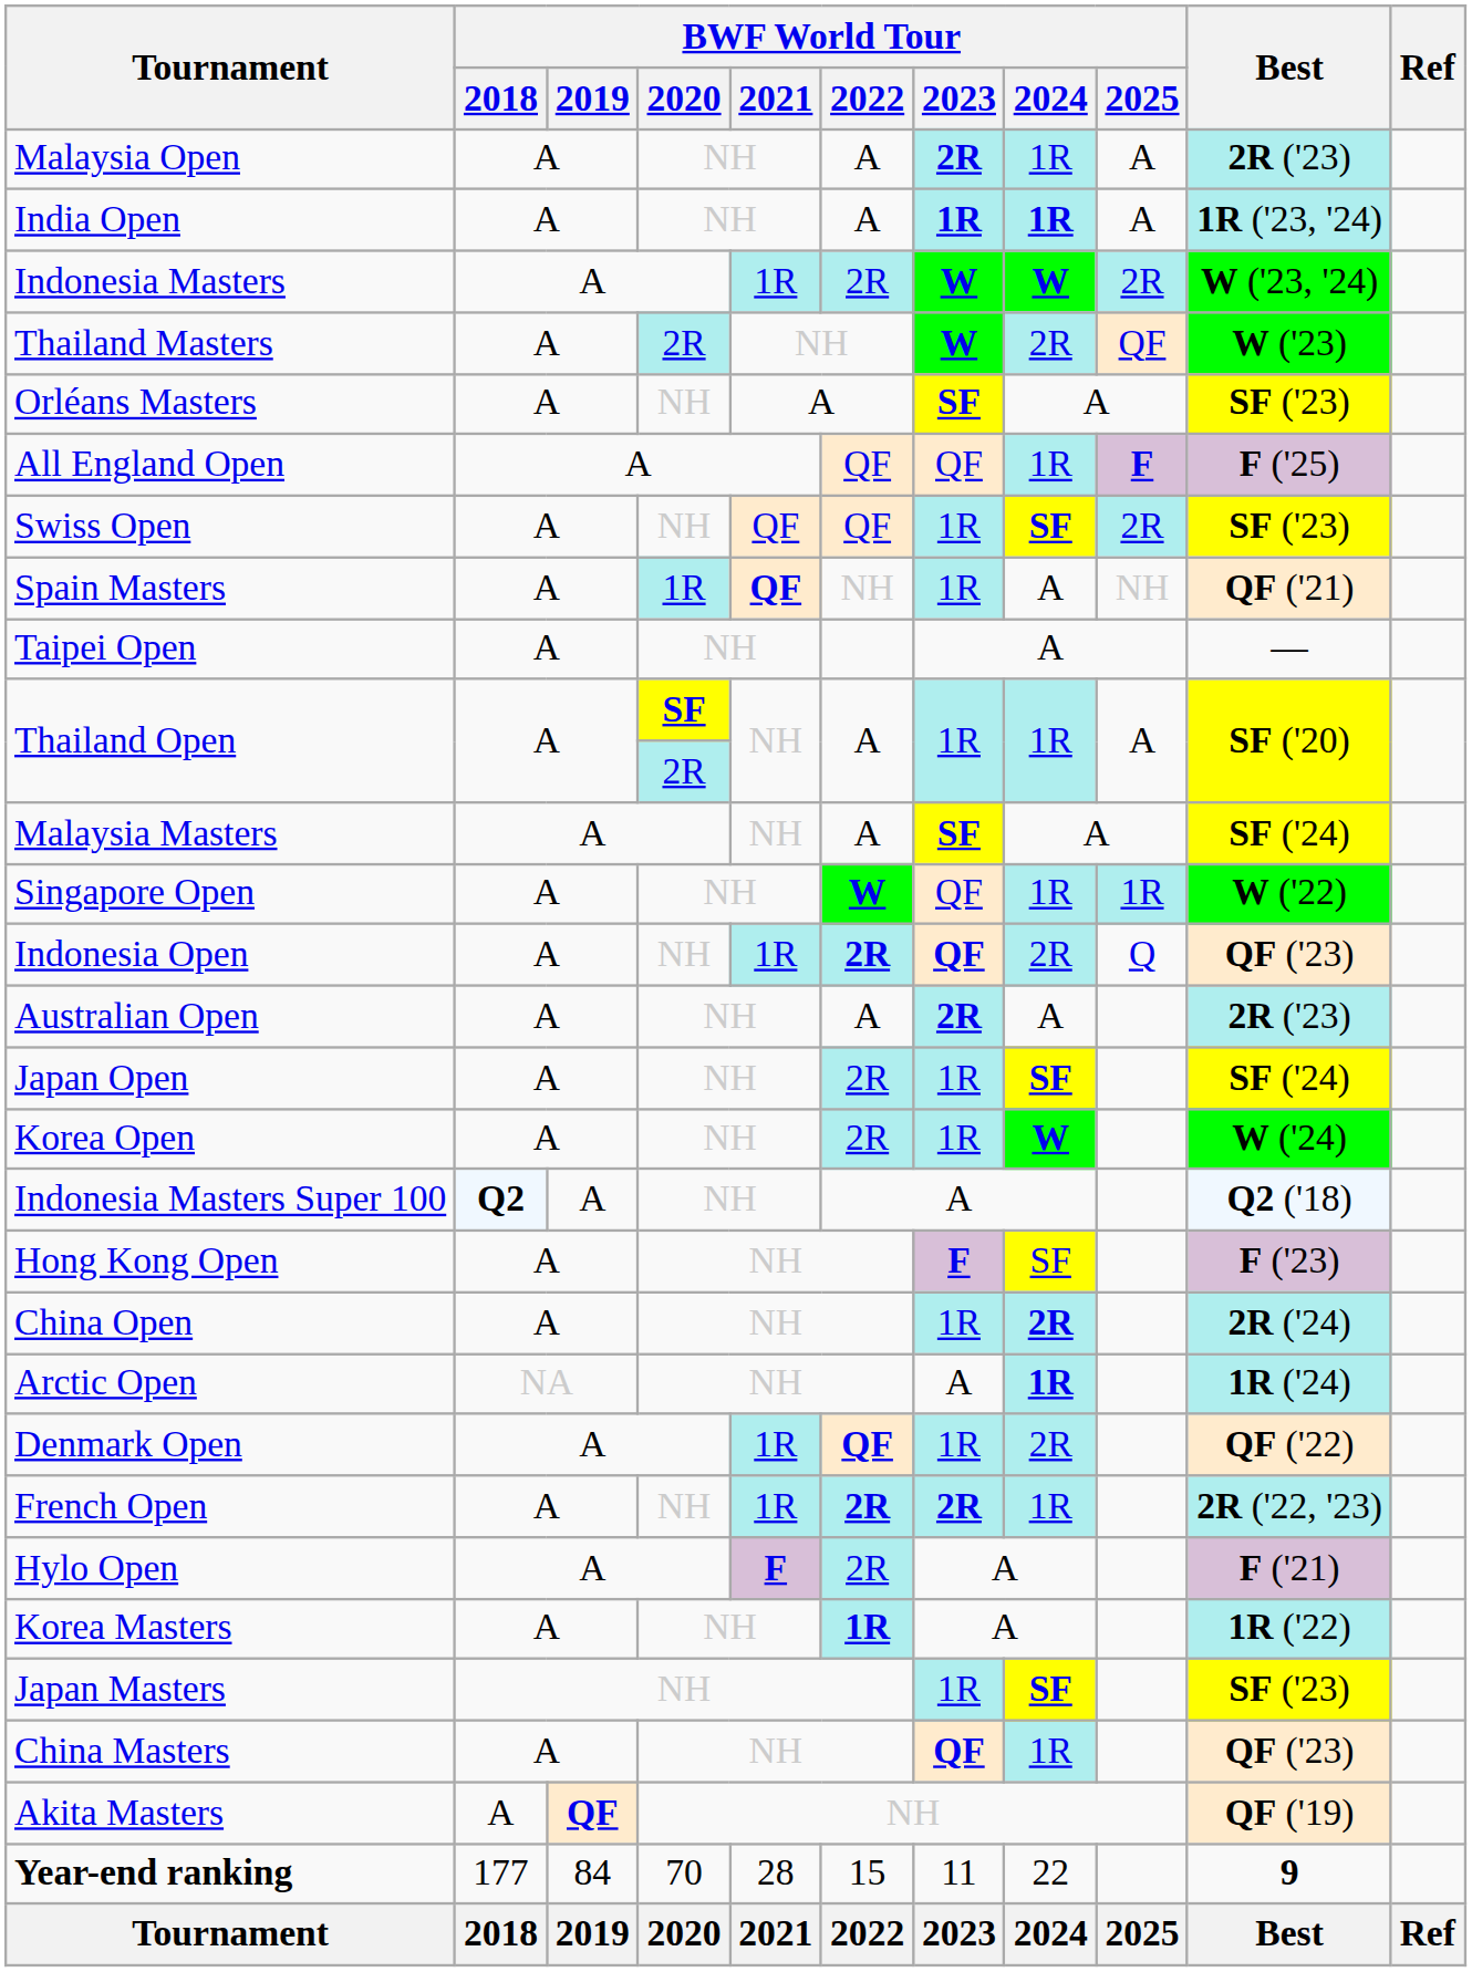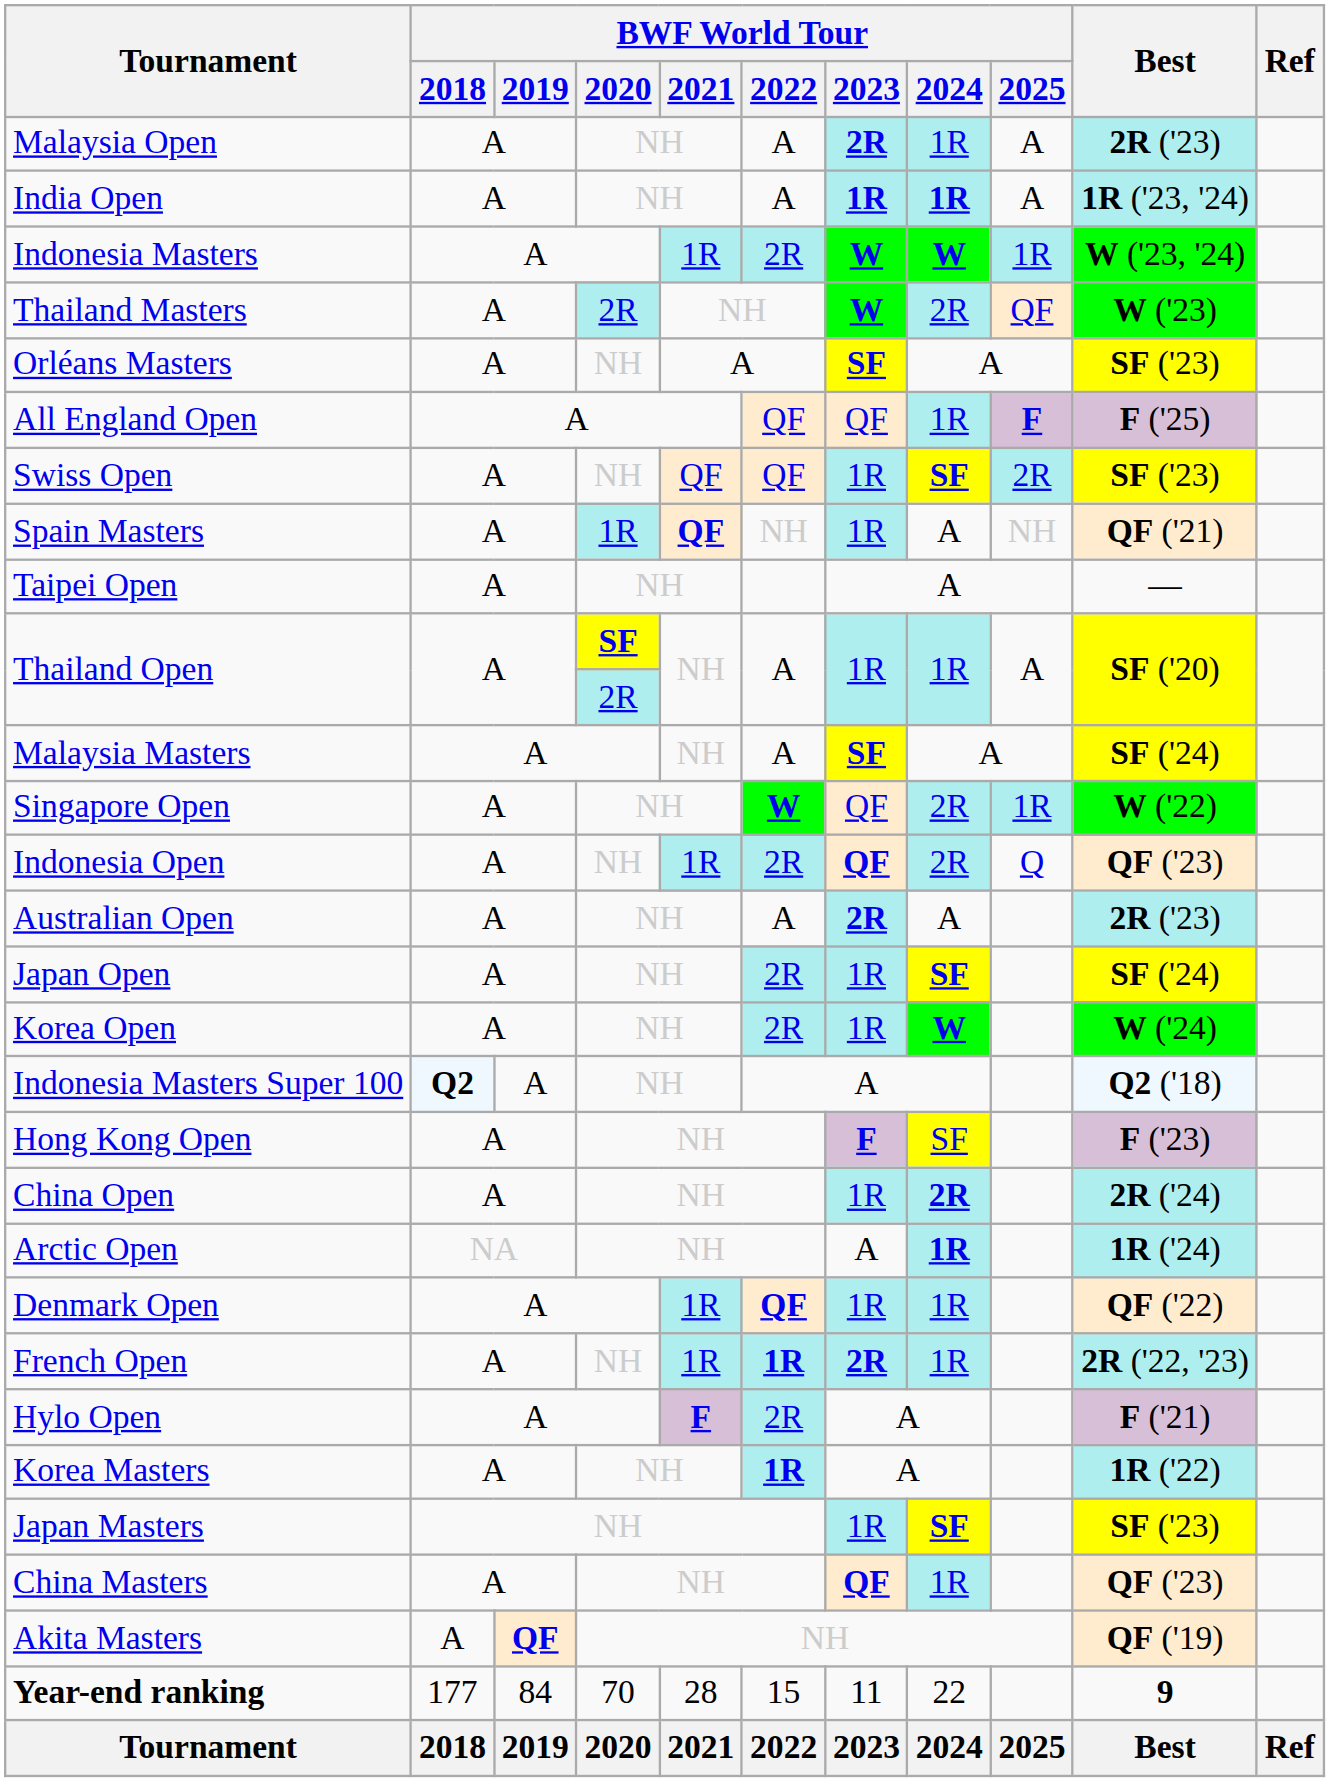Indonesia Masters | BWF World Tour / 2025: 2R -> 1R
Singapore Open | BWF World Tour / 2024: 1R -> 2R
Indonesia Open | BWF World Tour / 2022: bold -> normal
Denmark Open | BWF World Tour / 2024: 2R -> 1R
French Open | BWF World Tour / 2022: 2R -> 1R
